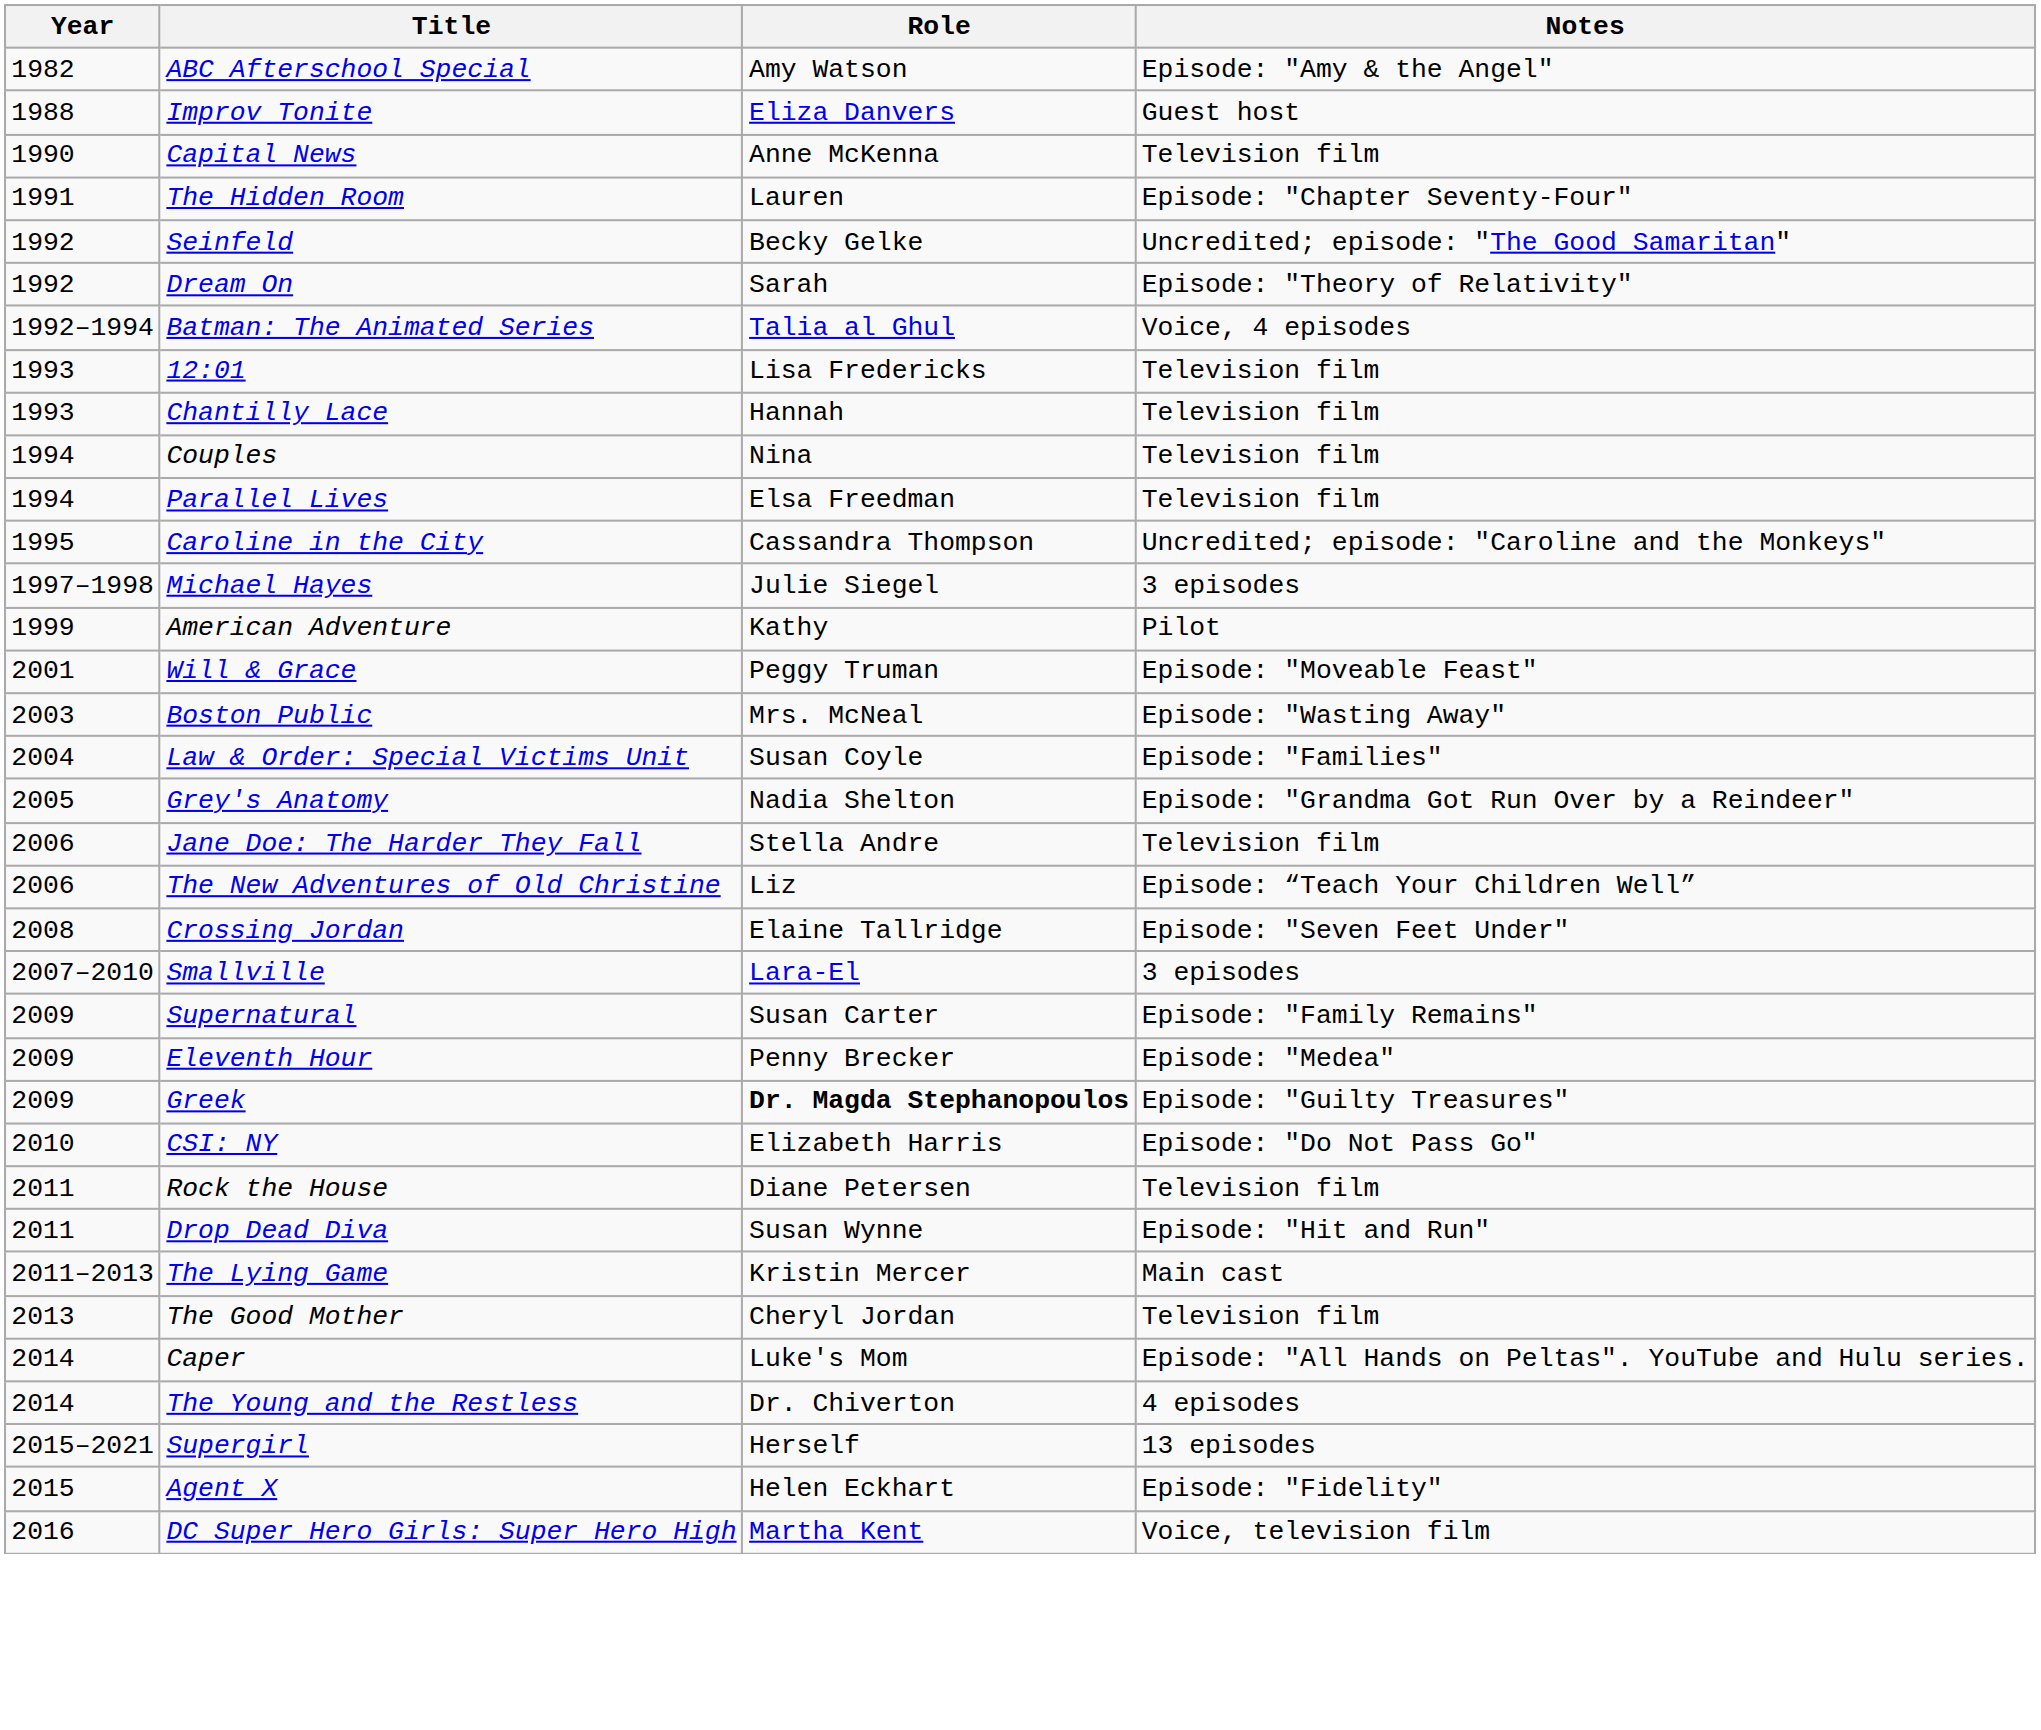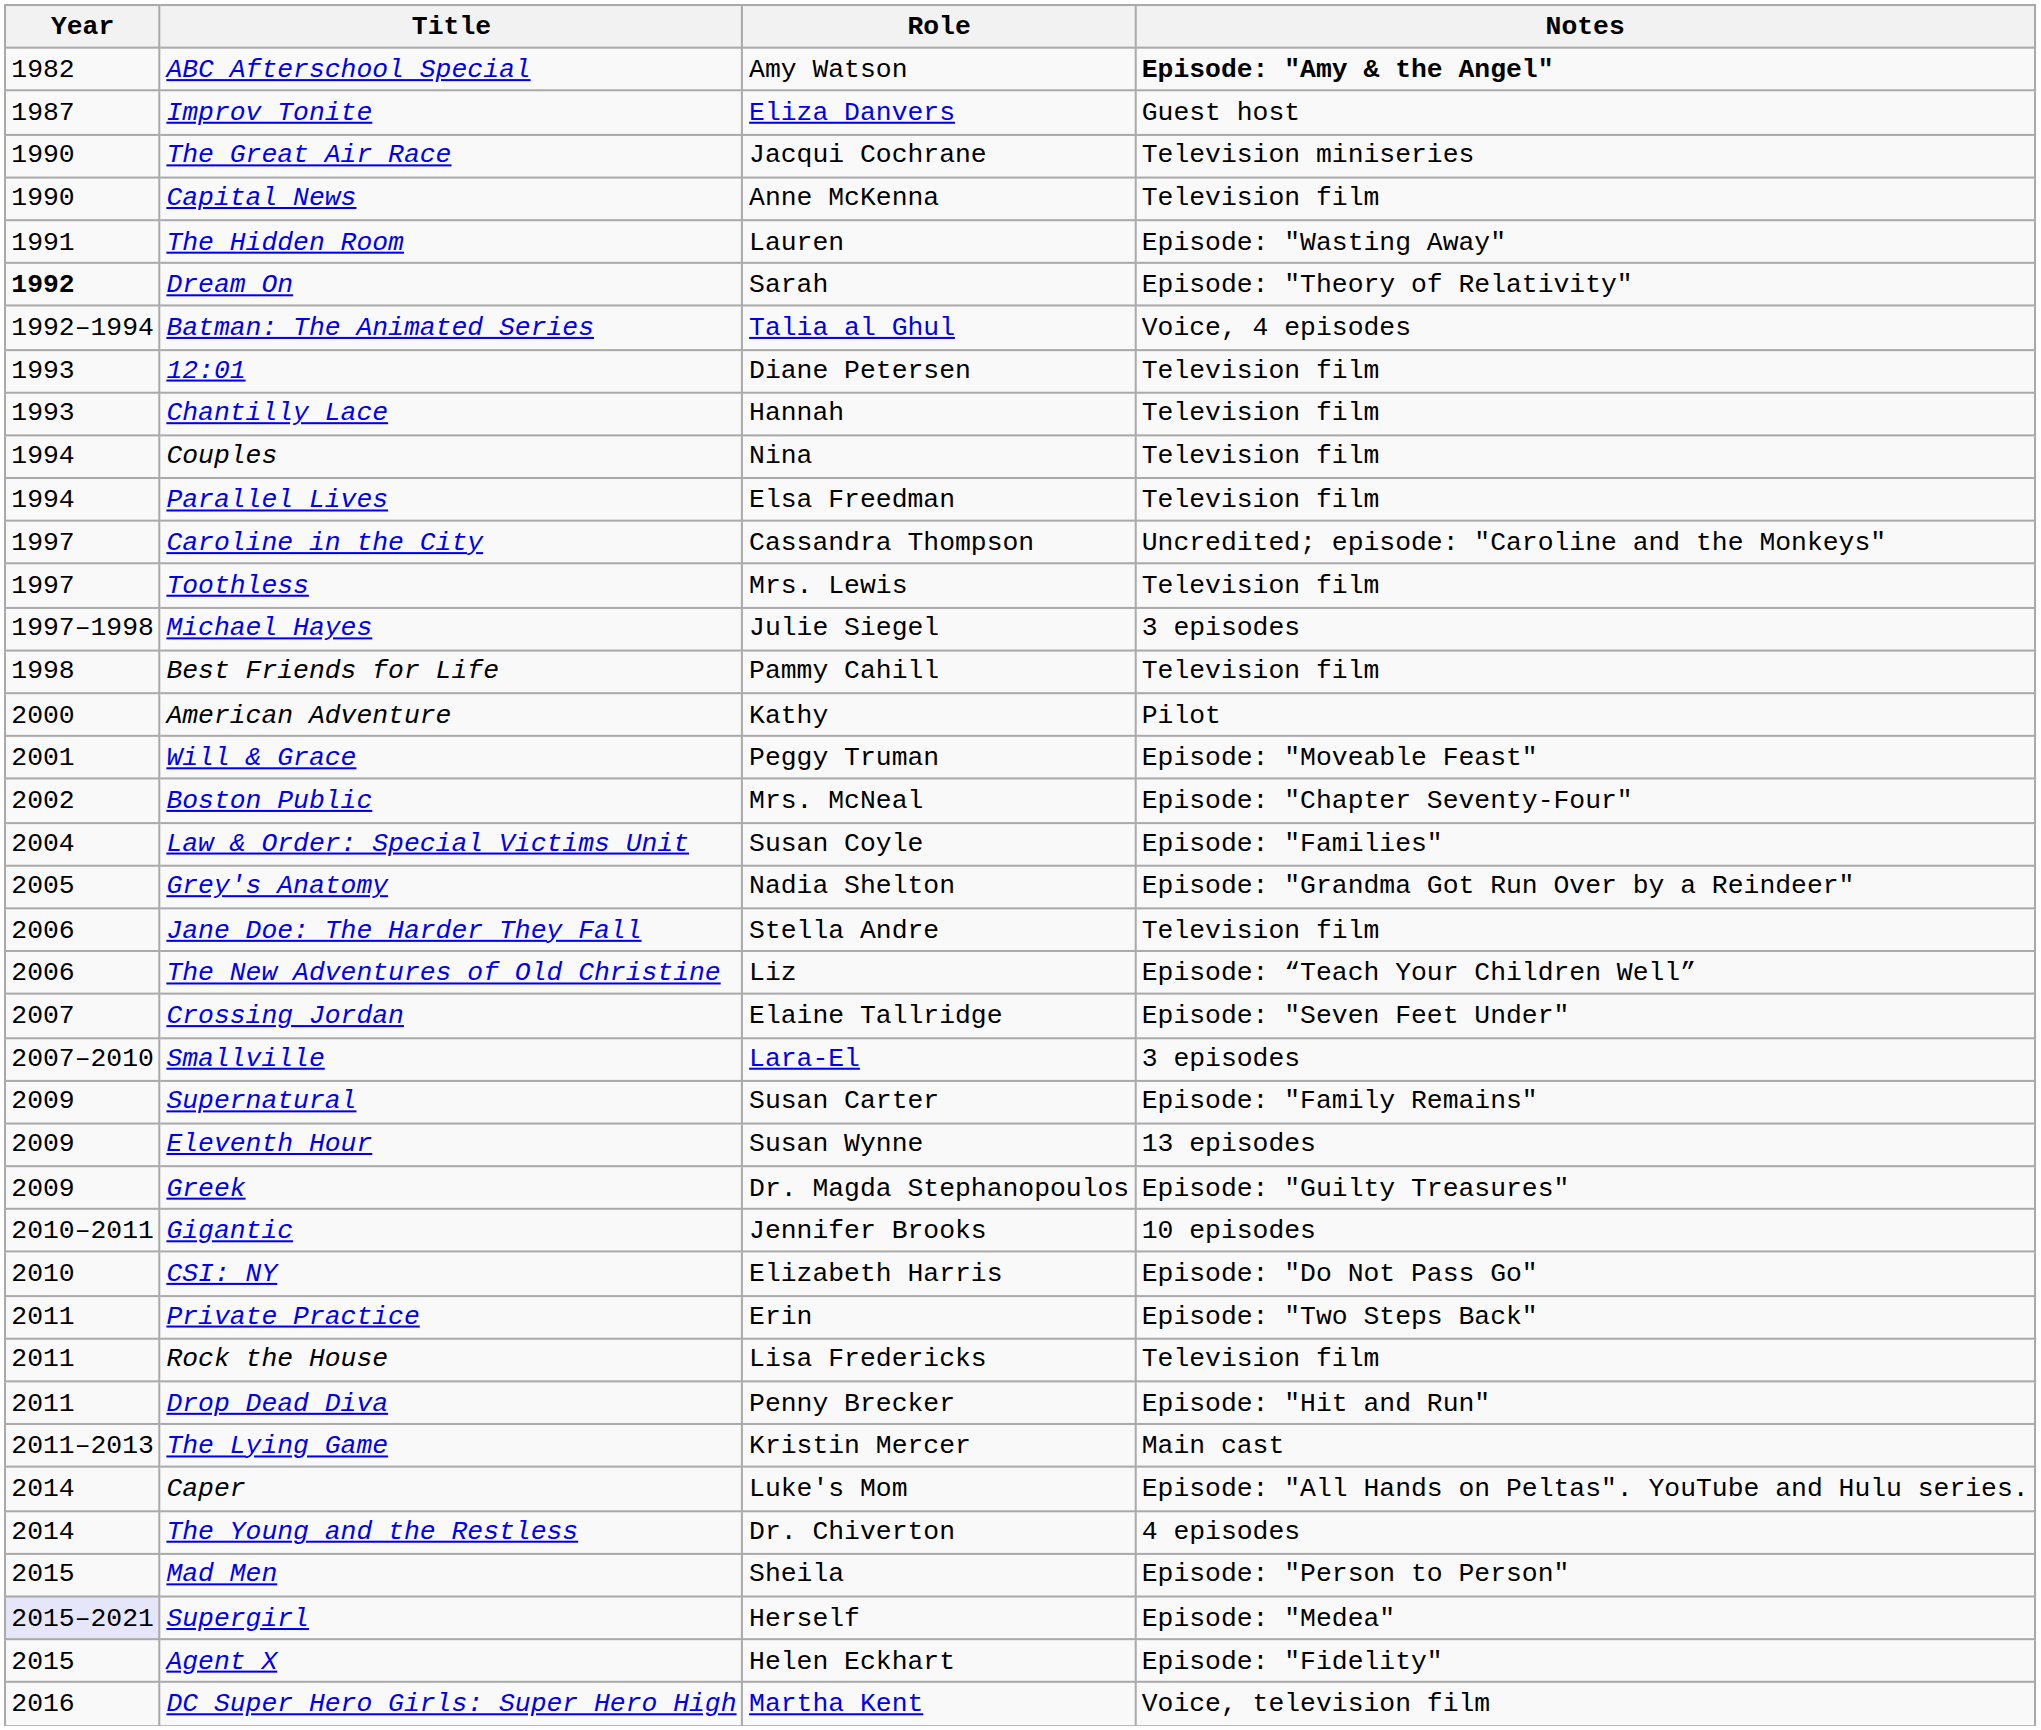ABC Afterschool Special | Notes: normal -> bold
Improv Tonite | Year: 1988 -> 1987
+ row: 1990 | The Great Air Race | Jacqui Cochrane | Television miniseries
The Hidden Room | Notes: Episode: "Chapter Seventy-Four" -> Episode: "Wasting Away"
- row: 1992 | Seinfeld | Becky Gelke | Uncredited; episode: "The Good Samaritan"
Dream On | Year: normal -> bold
12:01 | Role: Lisa Fredericks -> Diane Petersen
Caroline in the City | Year: 1995 -> 1997
+ row: 1997 | Toothless | Mrs. Lewis | Television film
+ row: 1998 | Best Friends for Life | Pammy Cahill | Television film
American Adventure | Year: 1999 -> 2000
Boston Public | Year: 2003 -> 2002
Boston Public | Notes: Episode: "Wasting Away" -> Episode: "Chapter Seventy-Four"
Crossing Jordan | Year: 2008 -> 2007
Eleventh Hour | Role: Penny Brecker -> Susan Wynne
Eleventh Hour | Notes: Episode: "Medea" -> 13 episodes
Greek | Role: bold -> normal
+ row: 2010–2011 | Gigantic | Jennifer Brooks | 10 episodes
+ row: 2011 | Private Practice | Erin | Episode: "Two Steps Back"
Rock the House | Role: Diane Petersen -> Lisa Fredericks
Drop Dead Diva | Role: Susan Wynne -> Penny Brecker
- row: 2013 | The Good Mother | Cheryl Jordan | Television film
+ row: 2015 | Mad Men | Sheila | Episode: "Person to Person"
Supergirl | Year: no background -> lavender background
Supergirl | Notes: 13 episodes -> Episode: "Medea"
